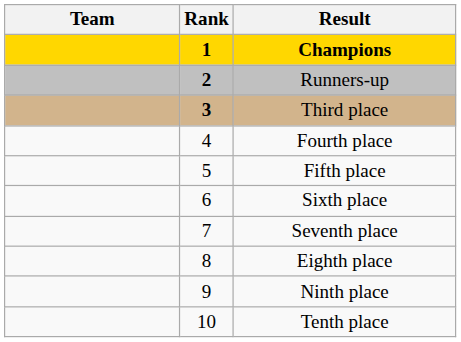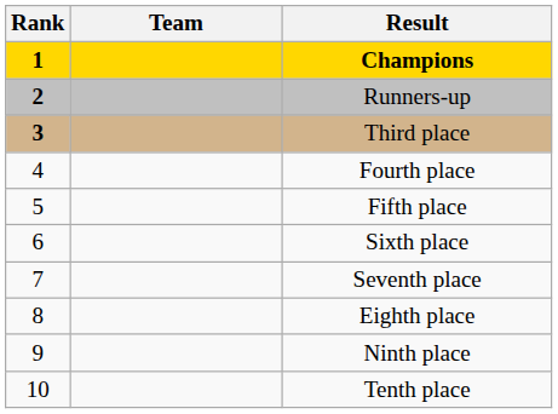columns swapped: Rank <-> Team
